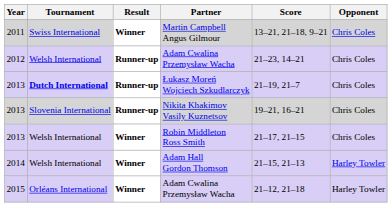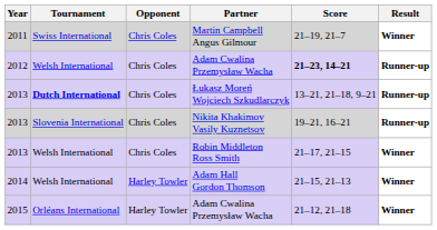columns swapped: Opponent <-> Result
Martin Campbell Angus Gilmour | Score: 13–21, 21–18, 9–21 -> 21–19, 21–7
2012 / Adam Cwalina Przemysław Wacha | Score: normal -> bold
Łukasz Moreń Wojciech Szkudlarczyk | Score: 21–19, 21–7 -> 13–21, 21–18, 9–21
